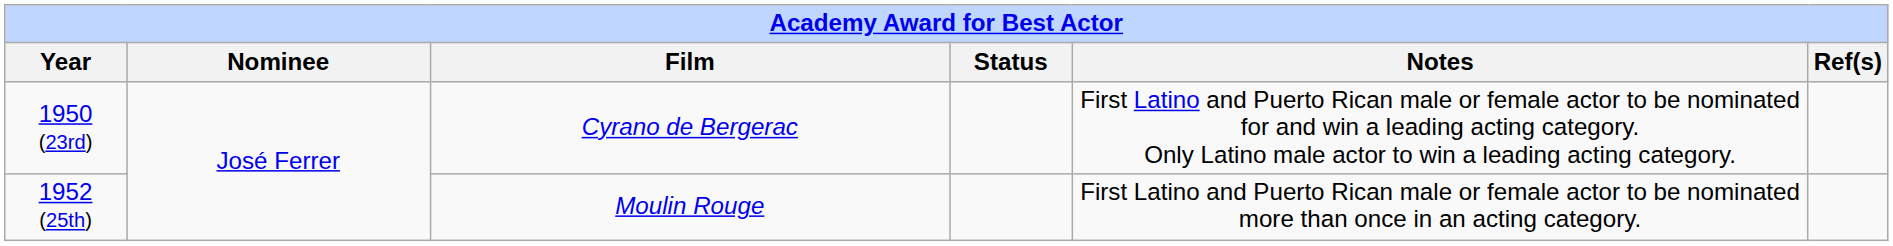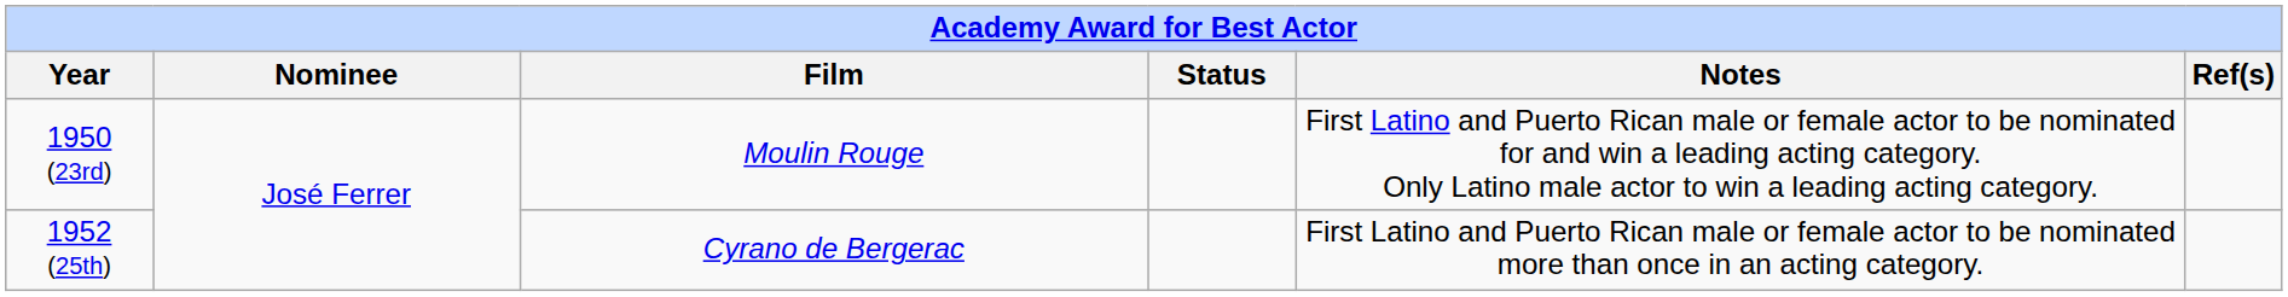1950 (23rd) | Film: Cyrano de Bergerac -> Moulin Rouge
1952 (25th) | Film: Moulin Rouge -> Cyrano de Bergerac
